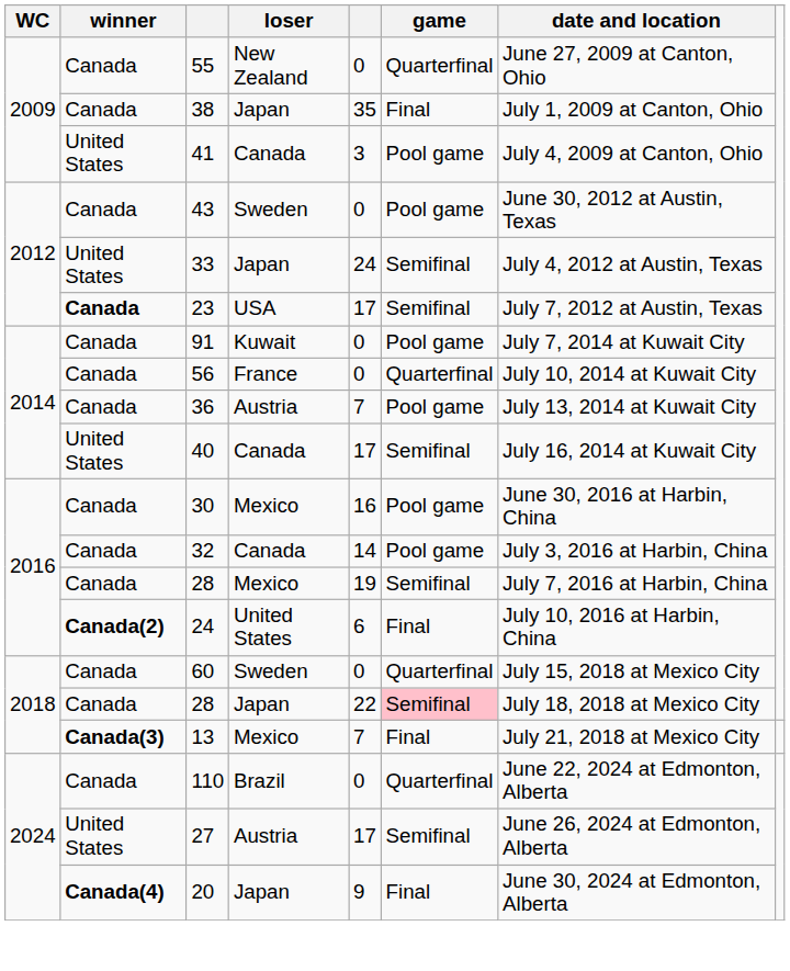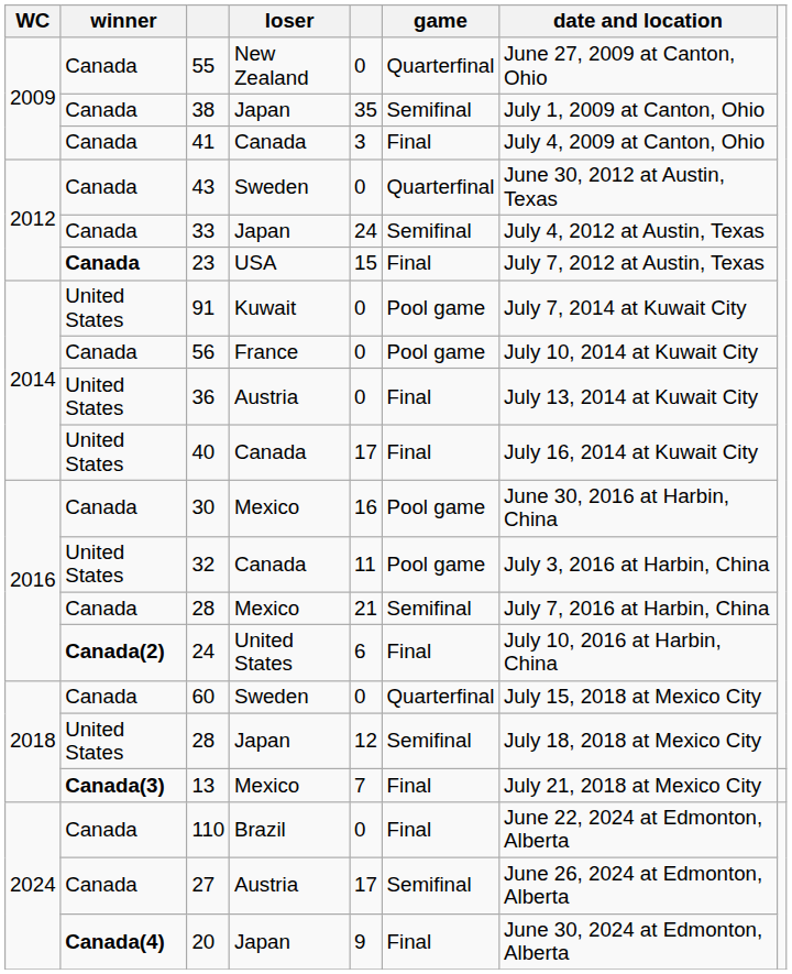38 | game: Final -> Semifinal
41 | winner: United States -> Canada
41 | game: Pool game -> Final
43 | game: Pool game -> Quarterfinal
33 | winner: United States -> Canada
23 | column 5: 17 -> 15
23 | game: Semifinal -> Final
91 | winner: Canada -> United States
56 | game: Quarterfinal -> Pool game
36 | winner: Canada -> United States
36 | column 5: 7 -> 0
36 | game: Pool game -> Final
40 | game: Semifinal -> Final
32 | winner: Canada -> United States
32 | column 5: 14 -> 11
28 / Mexico | column 5: 19 -> 21
28 / Japan | winner: Canada -> United States
28 / Japan | column 5: 22 -> 12
28 / Japan | game: pink background -> no background
110 | game: Quarterfinal -> Final
27 | winner: United States -> Canada
